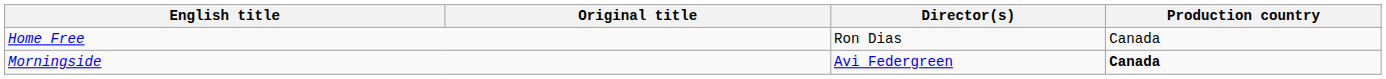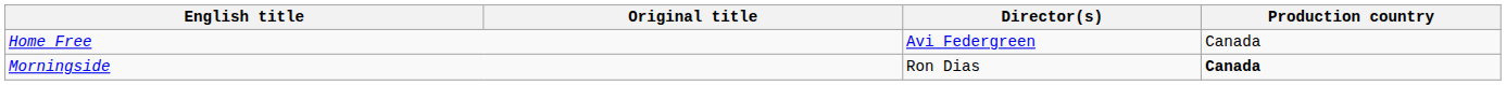Home Free | Director(s): Ron Dias -> Avi Federgreen
Morningside | Director(s): Avi Federgreen -> Ron Dias
